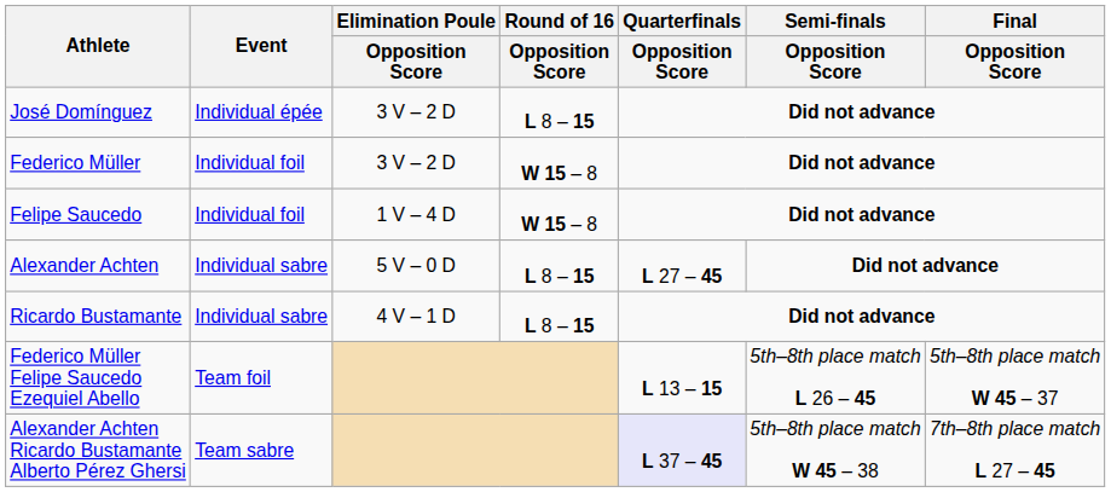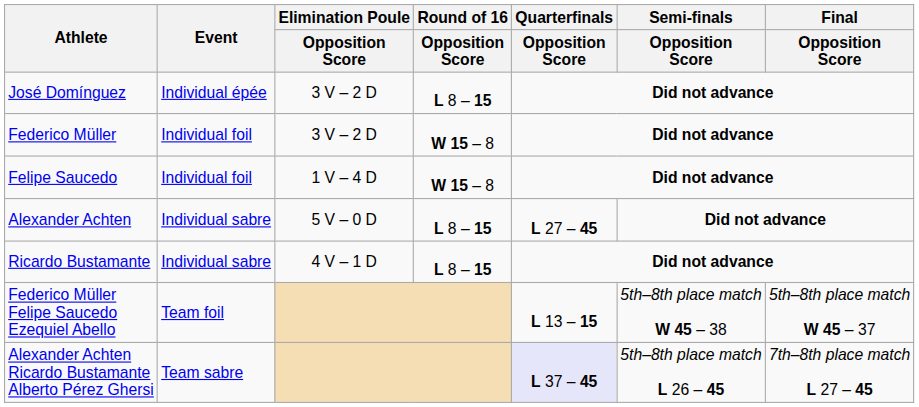Federico Müller Felipe Saucedo Ezequiel Abello | Semi-finals / Opposition Score: 5th–8th place match L 26 – 45 -> 5th–8th place match W 45 – 38
Alexander Achten Ricardo Bustamante Alberto Pérez Ghersi | Semi-finals / Opposition Score: 5th–8th place match W 45 – 38 -> 5th–8th place match L 26 – 45
